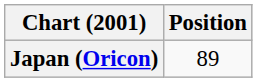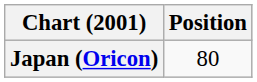Japan (Oricon) | Position: 89 -> 80
